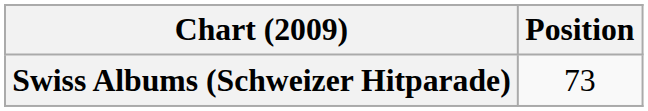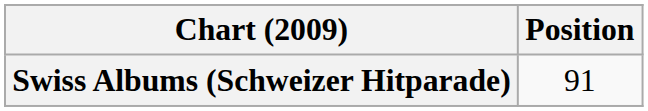Swiss Albums (Schweizer Hitparade) | Position: 73 -> 91
